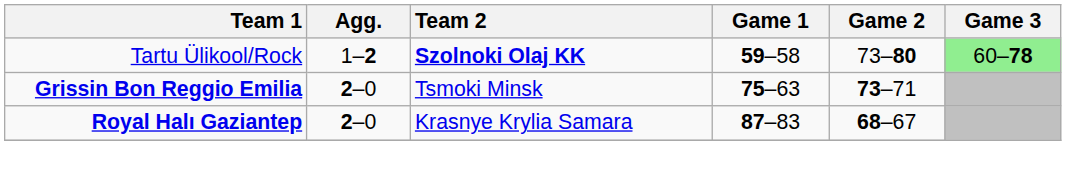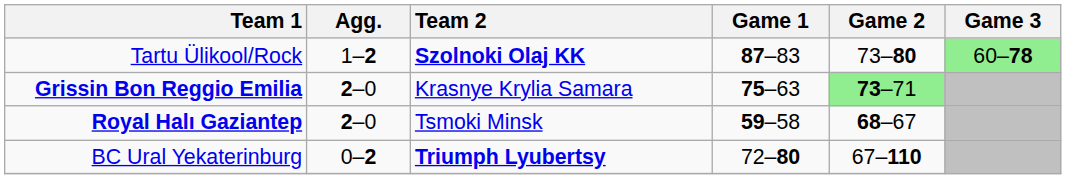Tartu Ülikool/Rock | Game 1: 59–58 -> 87–83
Grissin Bon Reggio Emilia | Team 2: Tsmoki Minsk -> Krasnye Krylia Samara
Grissin Bon Reggio Emilia | Game 2: no background -> lightgreen background
Royal Halı Gaziantep | Team 2: Krasnye Krylia Samara -> Tsmoki Minsk
Royal Halı Gaziantep | Game 1: 87–83 -> 59–58
+ row: BC Ural Yekaterinburg | 0–2 | Triumph Lyubertsy | 72–80 | 67–110
